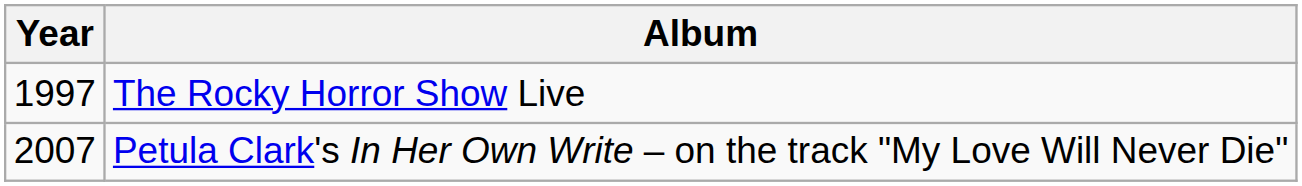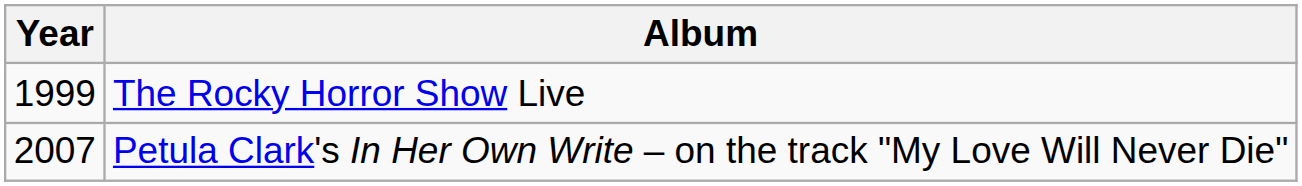The Rocky Horror Show Live | Year: 1997 -> 1999
